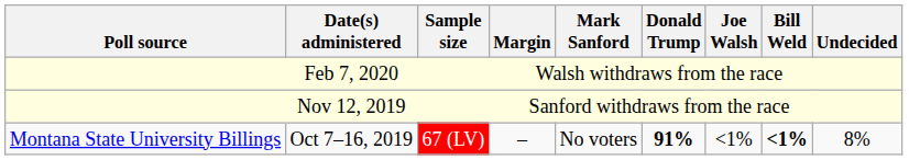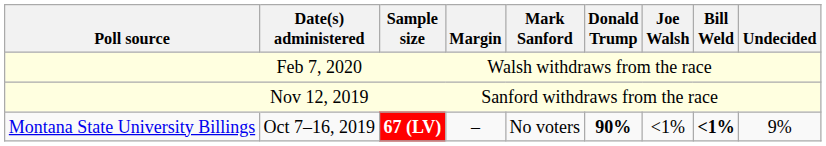Oct 7–16, 2019 | Sample size: normal -> bold
Oct 7–16, 2019 | Donald Trump: 91% -> 90%
Oct 7–16, 2019 | Undecided: 8% -> 9%
